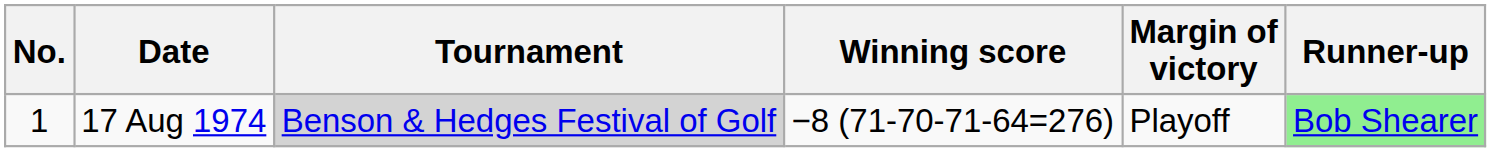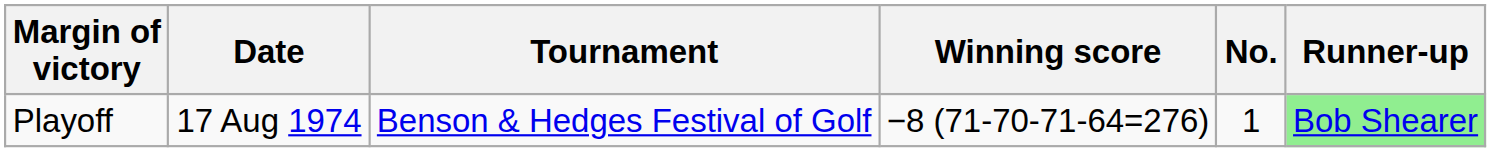columns swapped: No. <-> Margin of victory
17 Aug 1974 | Tournament: lightgrey background -> no background
